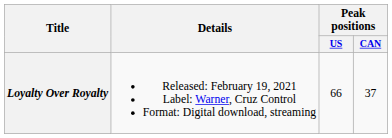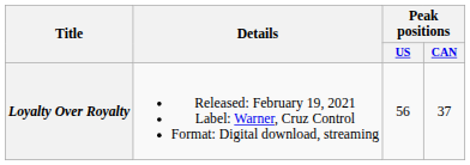Loyalty Over Royalty | Peak positions / US: 66 -> 56
